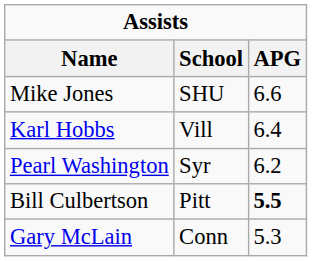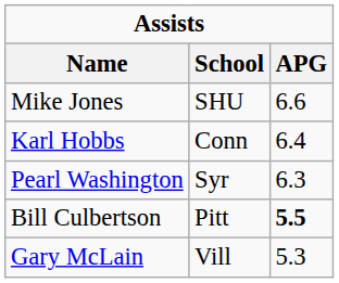Karl Hobbs | School: Vill -> Conn
Pearl Washington | APG: 6.2 -> 6.3
Gary McLain | School: Conn -> Vill
